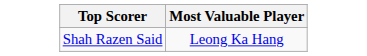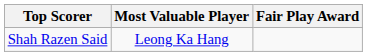+ column: Fair Play Award
